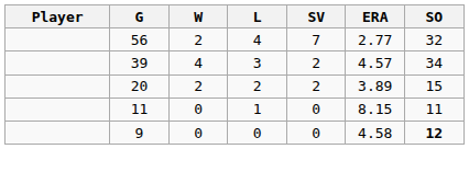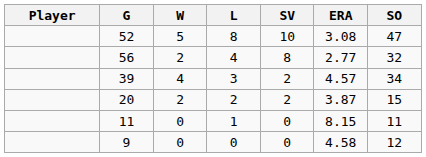+ row: 52 | 5 | 8 | 10 | 3.08 | 47
56 | SV: 7 -> 8
20 | ERA: 3.89 -> 3.87
9 | SO: bold -> normal
